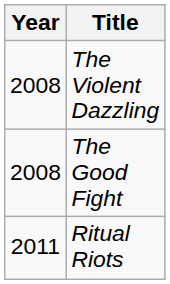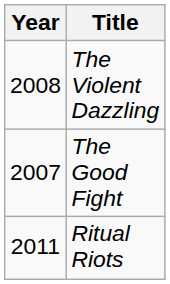The Good Fight | Year: 2008 -> 2007
